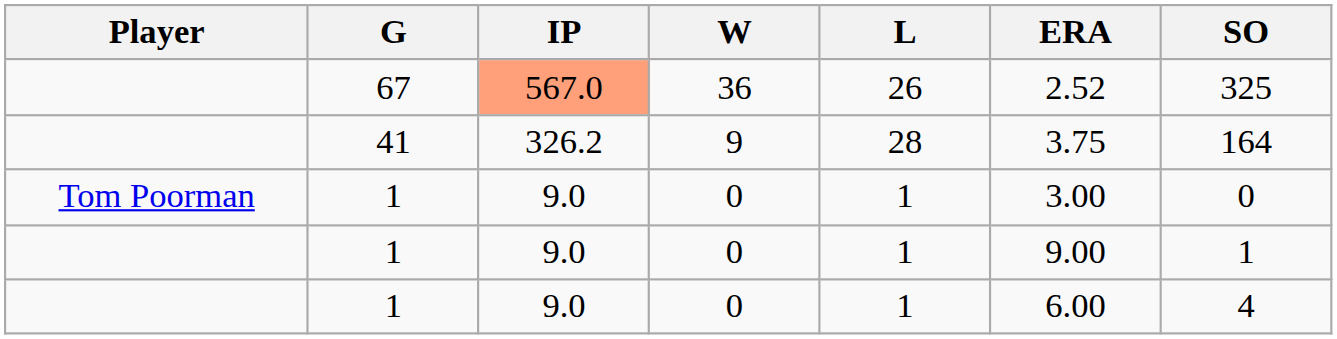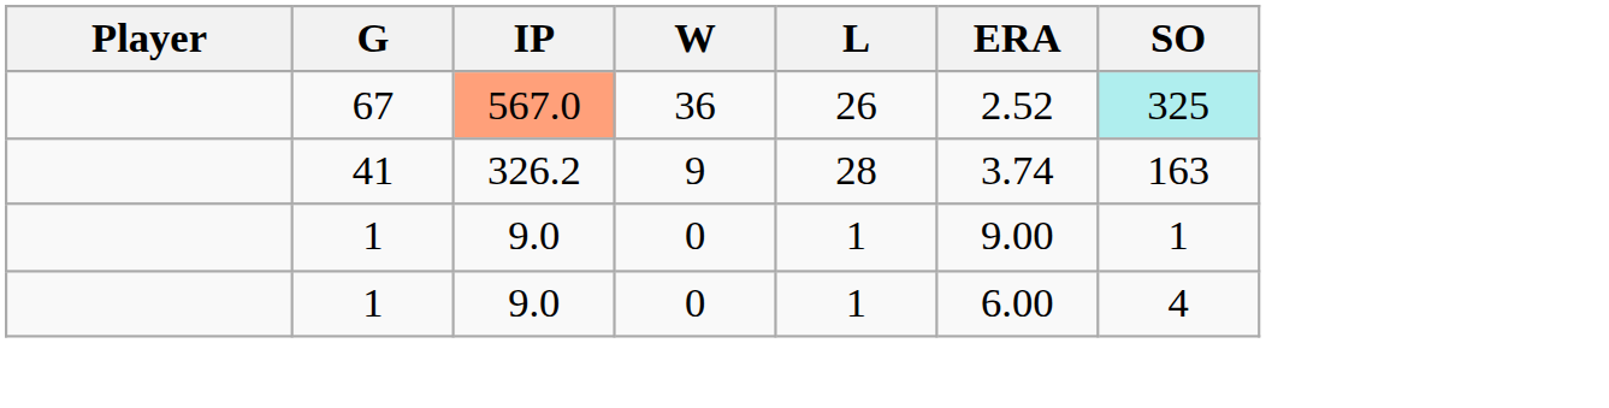67 | SO: no background -> paleturquoise background
41 | ERA: 3.75 -> 3.74
41 | SO: 164 -> 163
- row: Tom Poorman | 1 | 9.0 | 0 | 1 | 3.00 | 0
